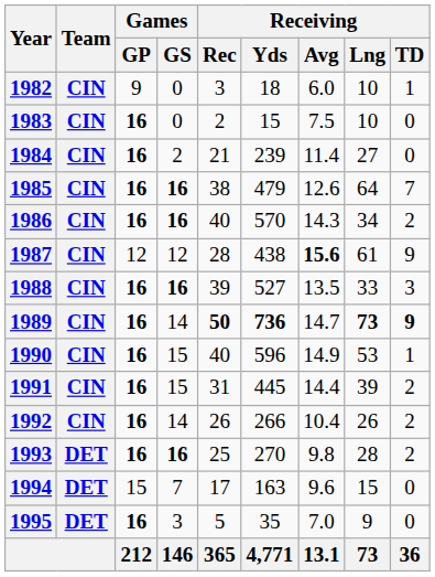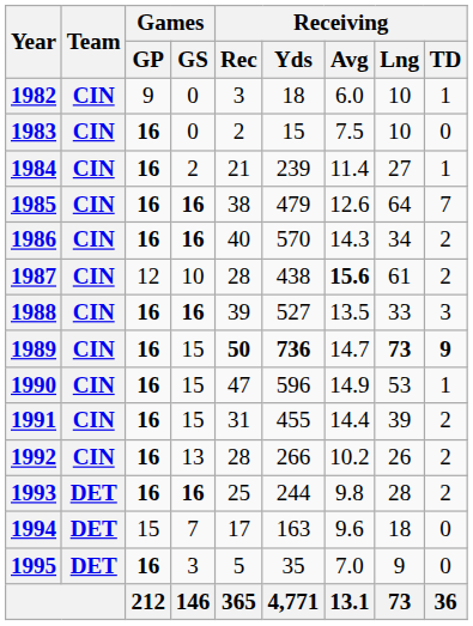1984 | Receiving / TD: 0 -> 1
1987 | Games / GS: 12 -> 10
1987 | Receiving / TD: 9 -> 2
1989 | Games / GS: 14 -> 15
1990 | Receiving / Rec: 40 -> 47
1991 | Receiving / Yds: 445 -> 455
1992 | Games / GS: 14 -> 13
1992 | Receiving / Rec: 26 -> 28
1992 | Receiving / Avg: 10.4 -> 10.2
1993 | Receiving / Yds: 270 -> 244
1994 | Receiving / Lng: 15 -> 18
